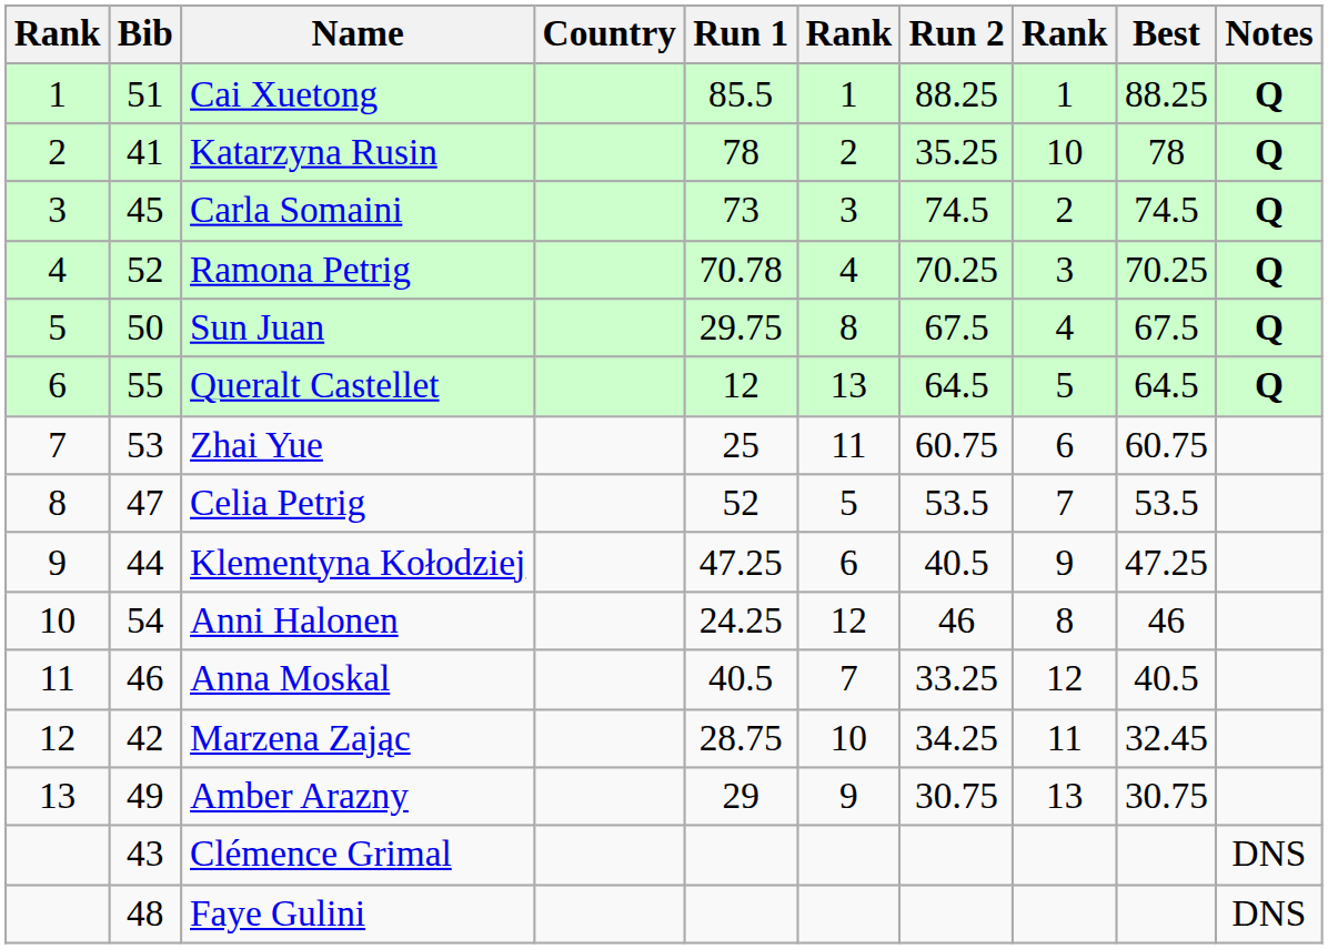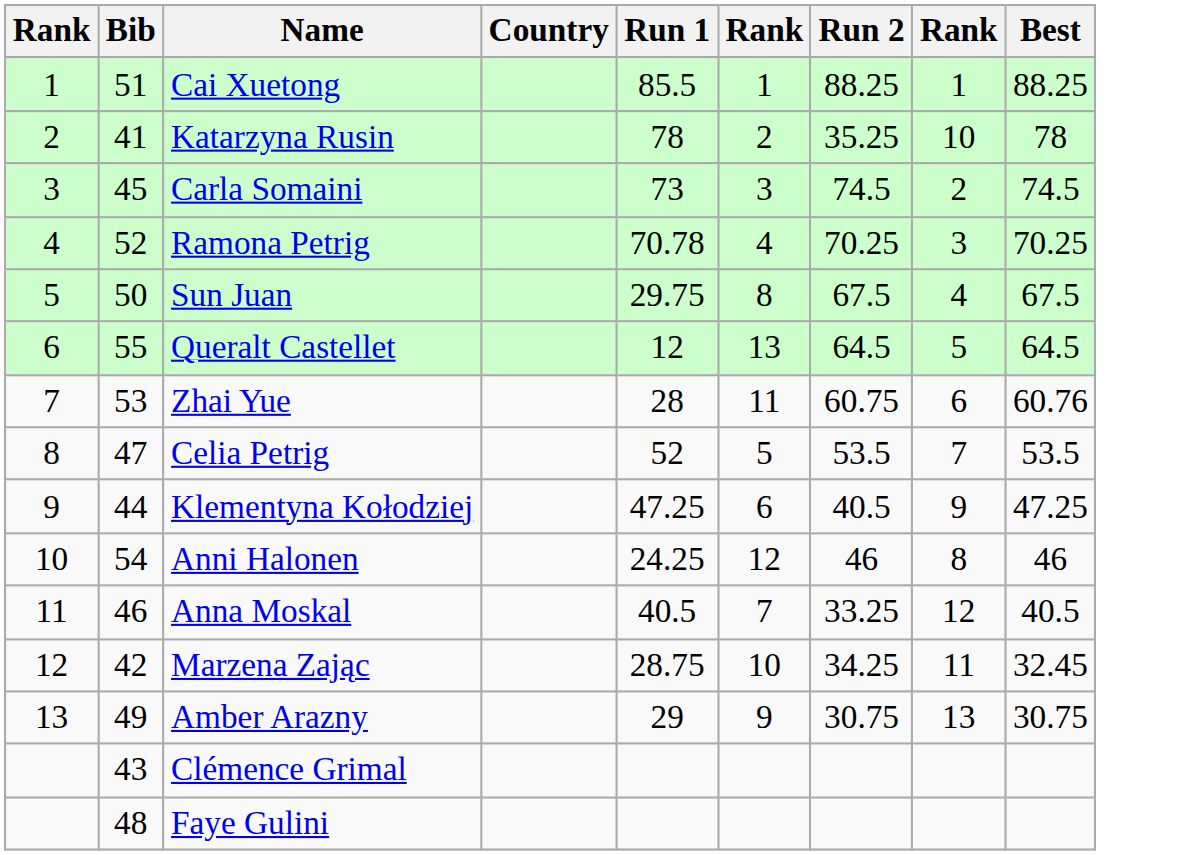- column: Notes | Q | Q | Q | Q | Q | Q | DNS | DNS
Zhai Yue | Run 1: 25 -> 28
Zhai Yue | Best: 60.75 -> 60.76
